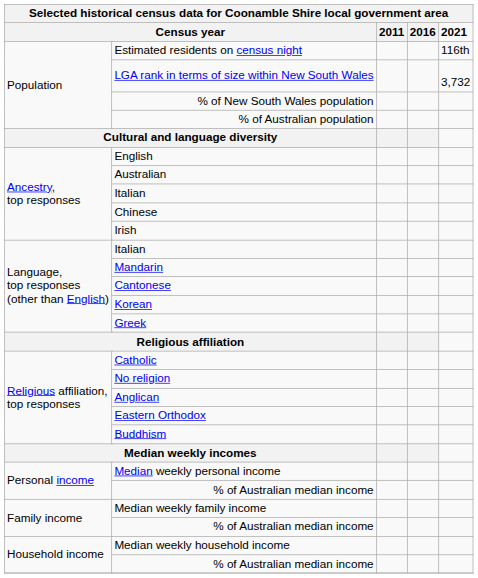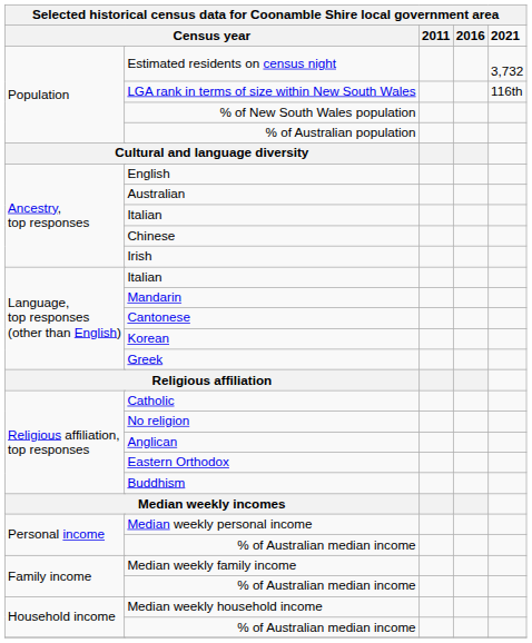Estimated residents on census night | 2021: 116th -> 3,732
LGA rank in terms of size within New South Wales | 2021: 3,732 -> 116th
